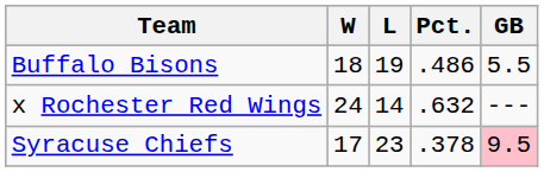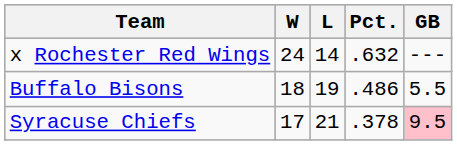rows swapped: x Rochester Red Wings <-> Buffalo Bisons
Syracuse Chiefs | L: 23 -> 21
